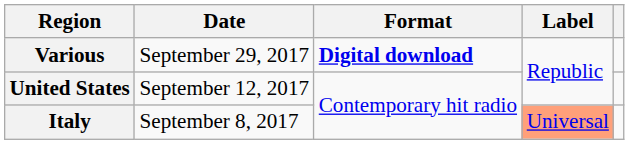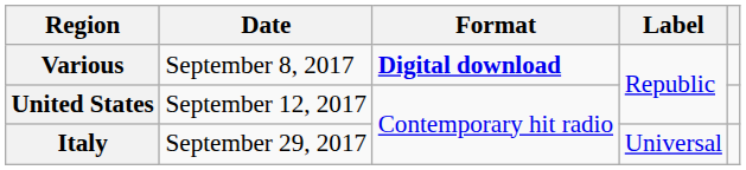Various | Date: September 29, 2017 -> September 8, 2017
Italy | Date: September 8, 2017 -> September 29, 2017
Italy | Label: lightsalmon background -> no background
